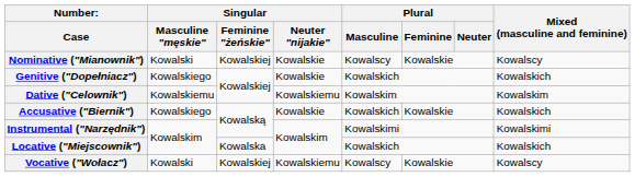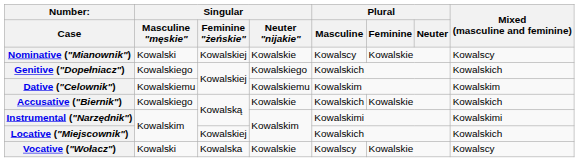Genitive ("Dopełniacz") | Singular / Neuter "nijakie": Kowalskie -> Kowalskiego
Locative ("Miejscownik") | Singular / Feminine "żeńskie": Kowalska -> Kowalskiej
Vocative ("Wołacz") | Singular / Feminine "żeńskie": Kowalskiej -> Kowalska
Vocative ("Wołacz") | Singular / Neuter "nijakie": Kowalskiemu -> Kowalskie
